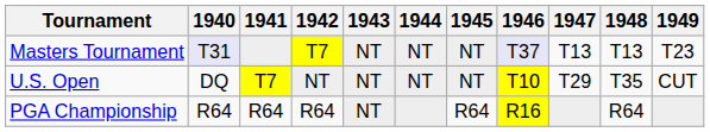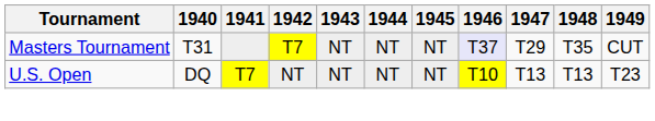Masters Tournament | 1940: lavender background -> no background
Masters Tournament | 1947: T13 -> T29
Masters Tournament | 1948: T13 -> T35
Masters Tournament | 1949: T23 -> CUT
U.S. Open | 1947: T29 -> T13
U.S. Open | 1948: T35 -> T13
U.S. Open | 1949: CUT -> T23
- row: PGA Championship | R64 | R64 | R64 | NT | R64 | R16 | R64
